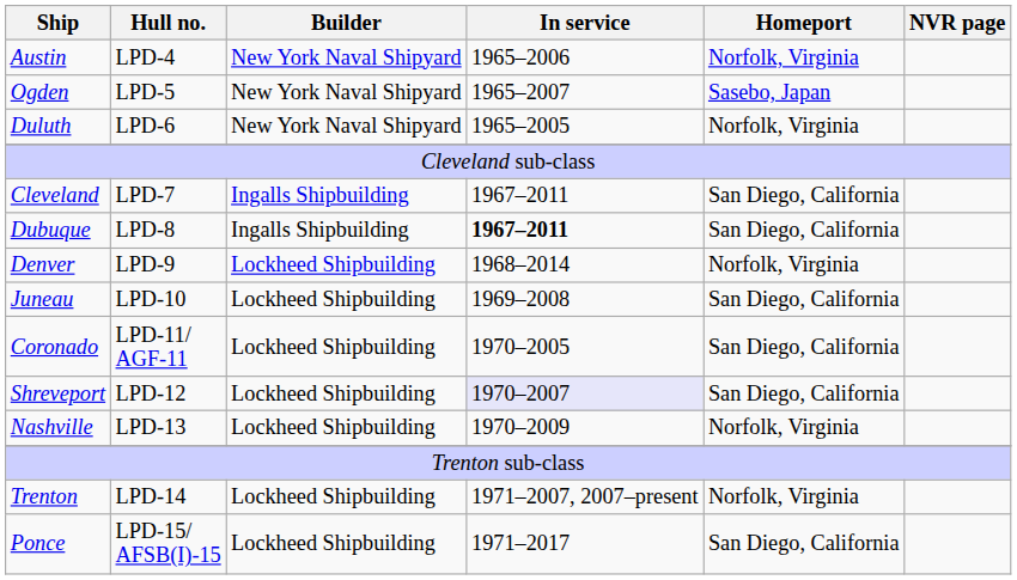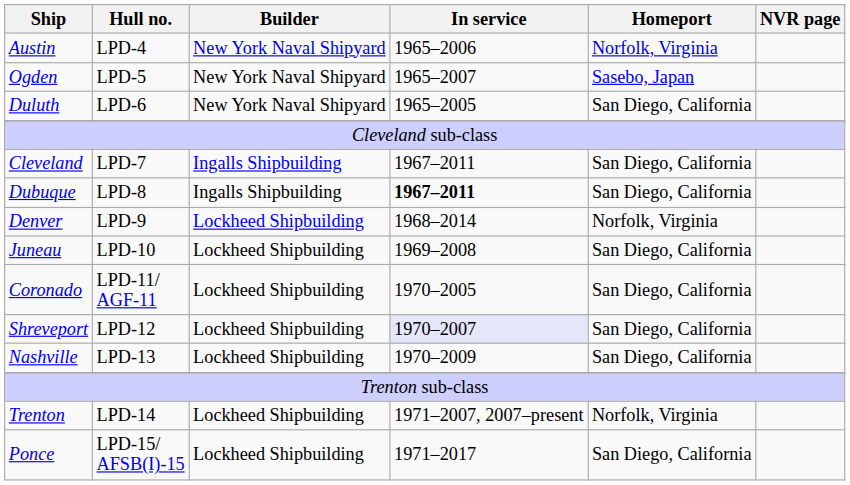Duluth | Homeport: Norfolk, Virginia -> San Diego, California
Nashville | Homeport: Norfolk, Virginia -> San Diego, California
